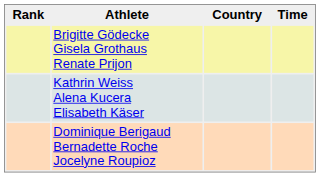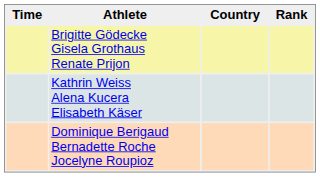columns swapped: Rank <-> Time
